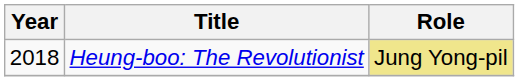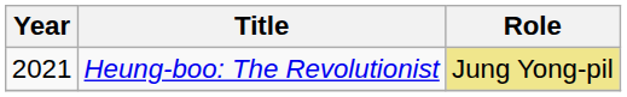Heung-boo: The Revolutionist | Year: 2018 -> 2021
